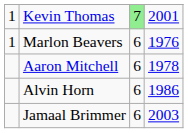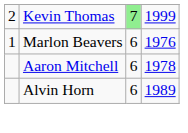Kevin Thomas | column 1: 1 -> 2
Kevin Thomas | column 4: 2001 -> 1999
Alvin Horn | column 4: 1986 -> 1989
- row: Jamaal Brimmer | 6 | 2003
